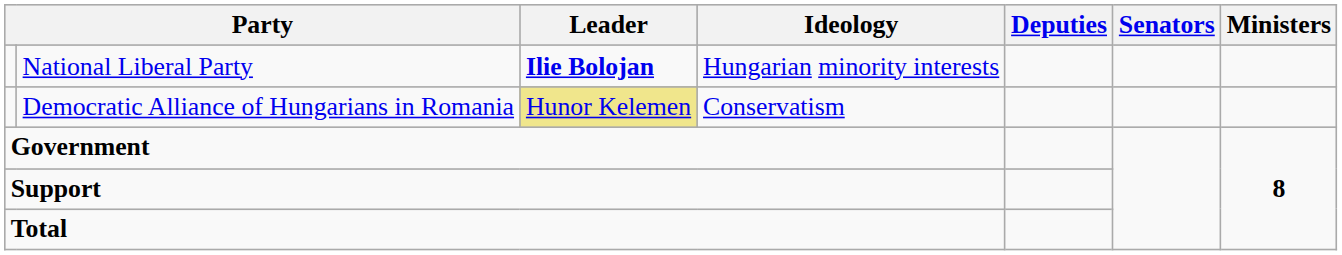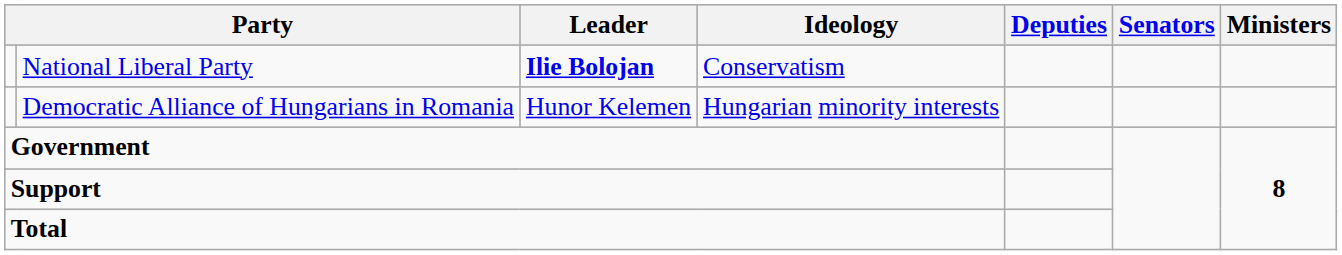National Liberal Party | Ideology: Hungarian minority interests -> Conservatism
Democratic Alliance of Hungarians in Romania | Leader: khaki background -> no background
Democratic Alliance of Hungarians in Romania | Ideology: Conservatism -> Hungarian minority interests
